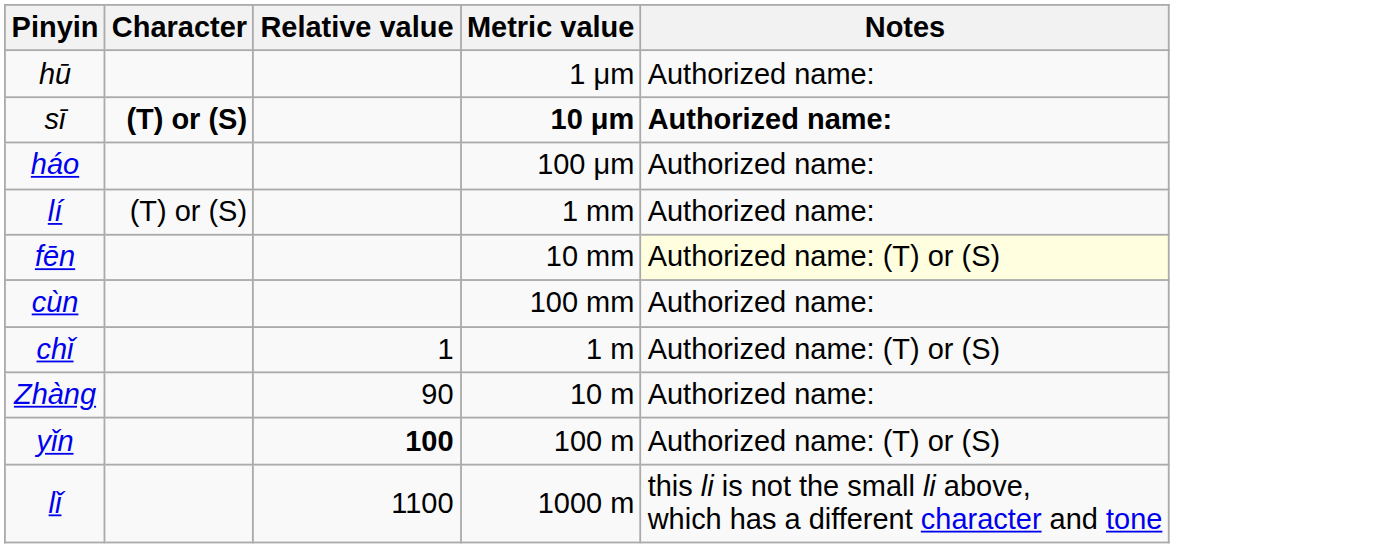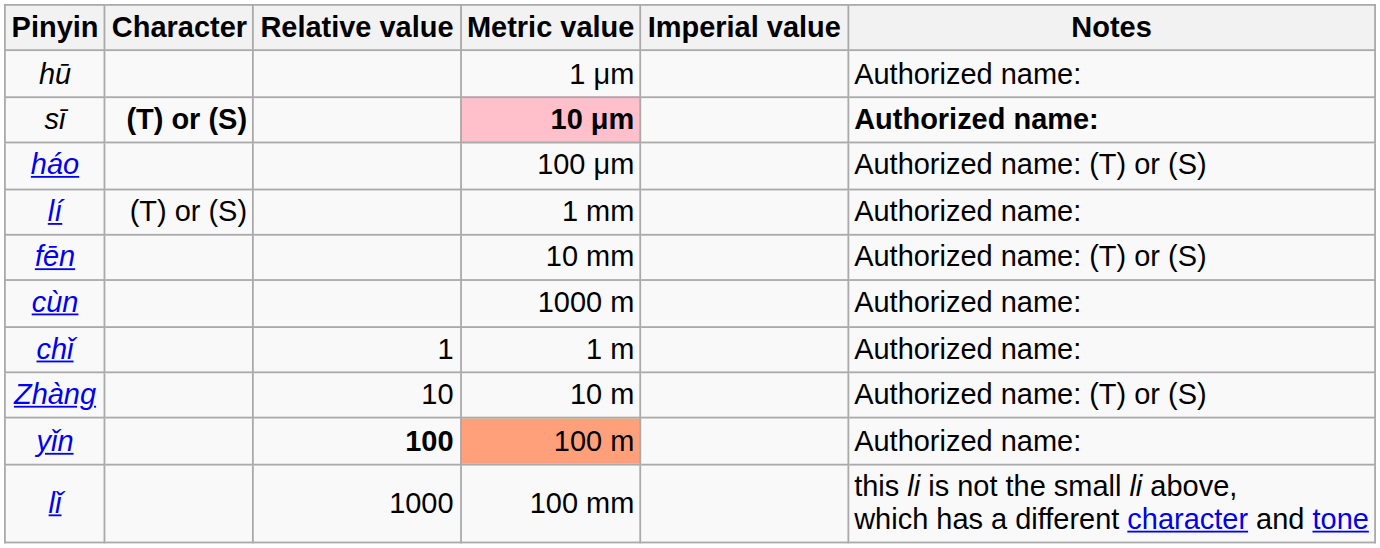+ column: Imperial value
sī | Metric value: no background -> pink background
háo | Notes: Authorized name: -> Authorized name: (T) or (S)
fēn | Notes: lightyellow background -> no background
cùn | Metric value: 100 mm -> 1000 m
chǐ | Notes: Authorized name: (T) or (S) -> Authorized name:
Zhàng | Relative value: 90 -> 10
Zhàng | Notes: Authorized name: -> Authorized name: (T) or (S)
yǐn | Metric value: no background -> lightsalmon background
yǐn | Notes: Authorized name: (T) or (S) -> Authorized name:
lǐ | Relative value: 1100 -> 1000
lǐ | Metric value: 1000 m -> 100 mm
